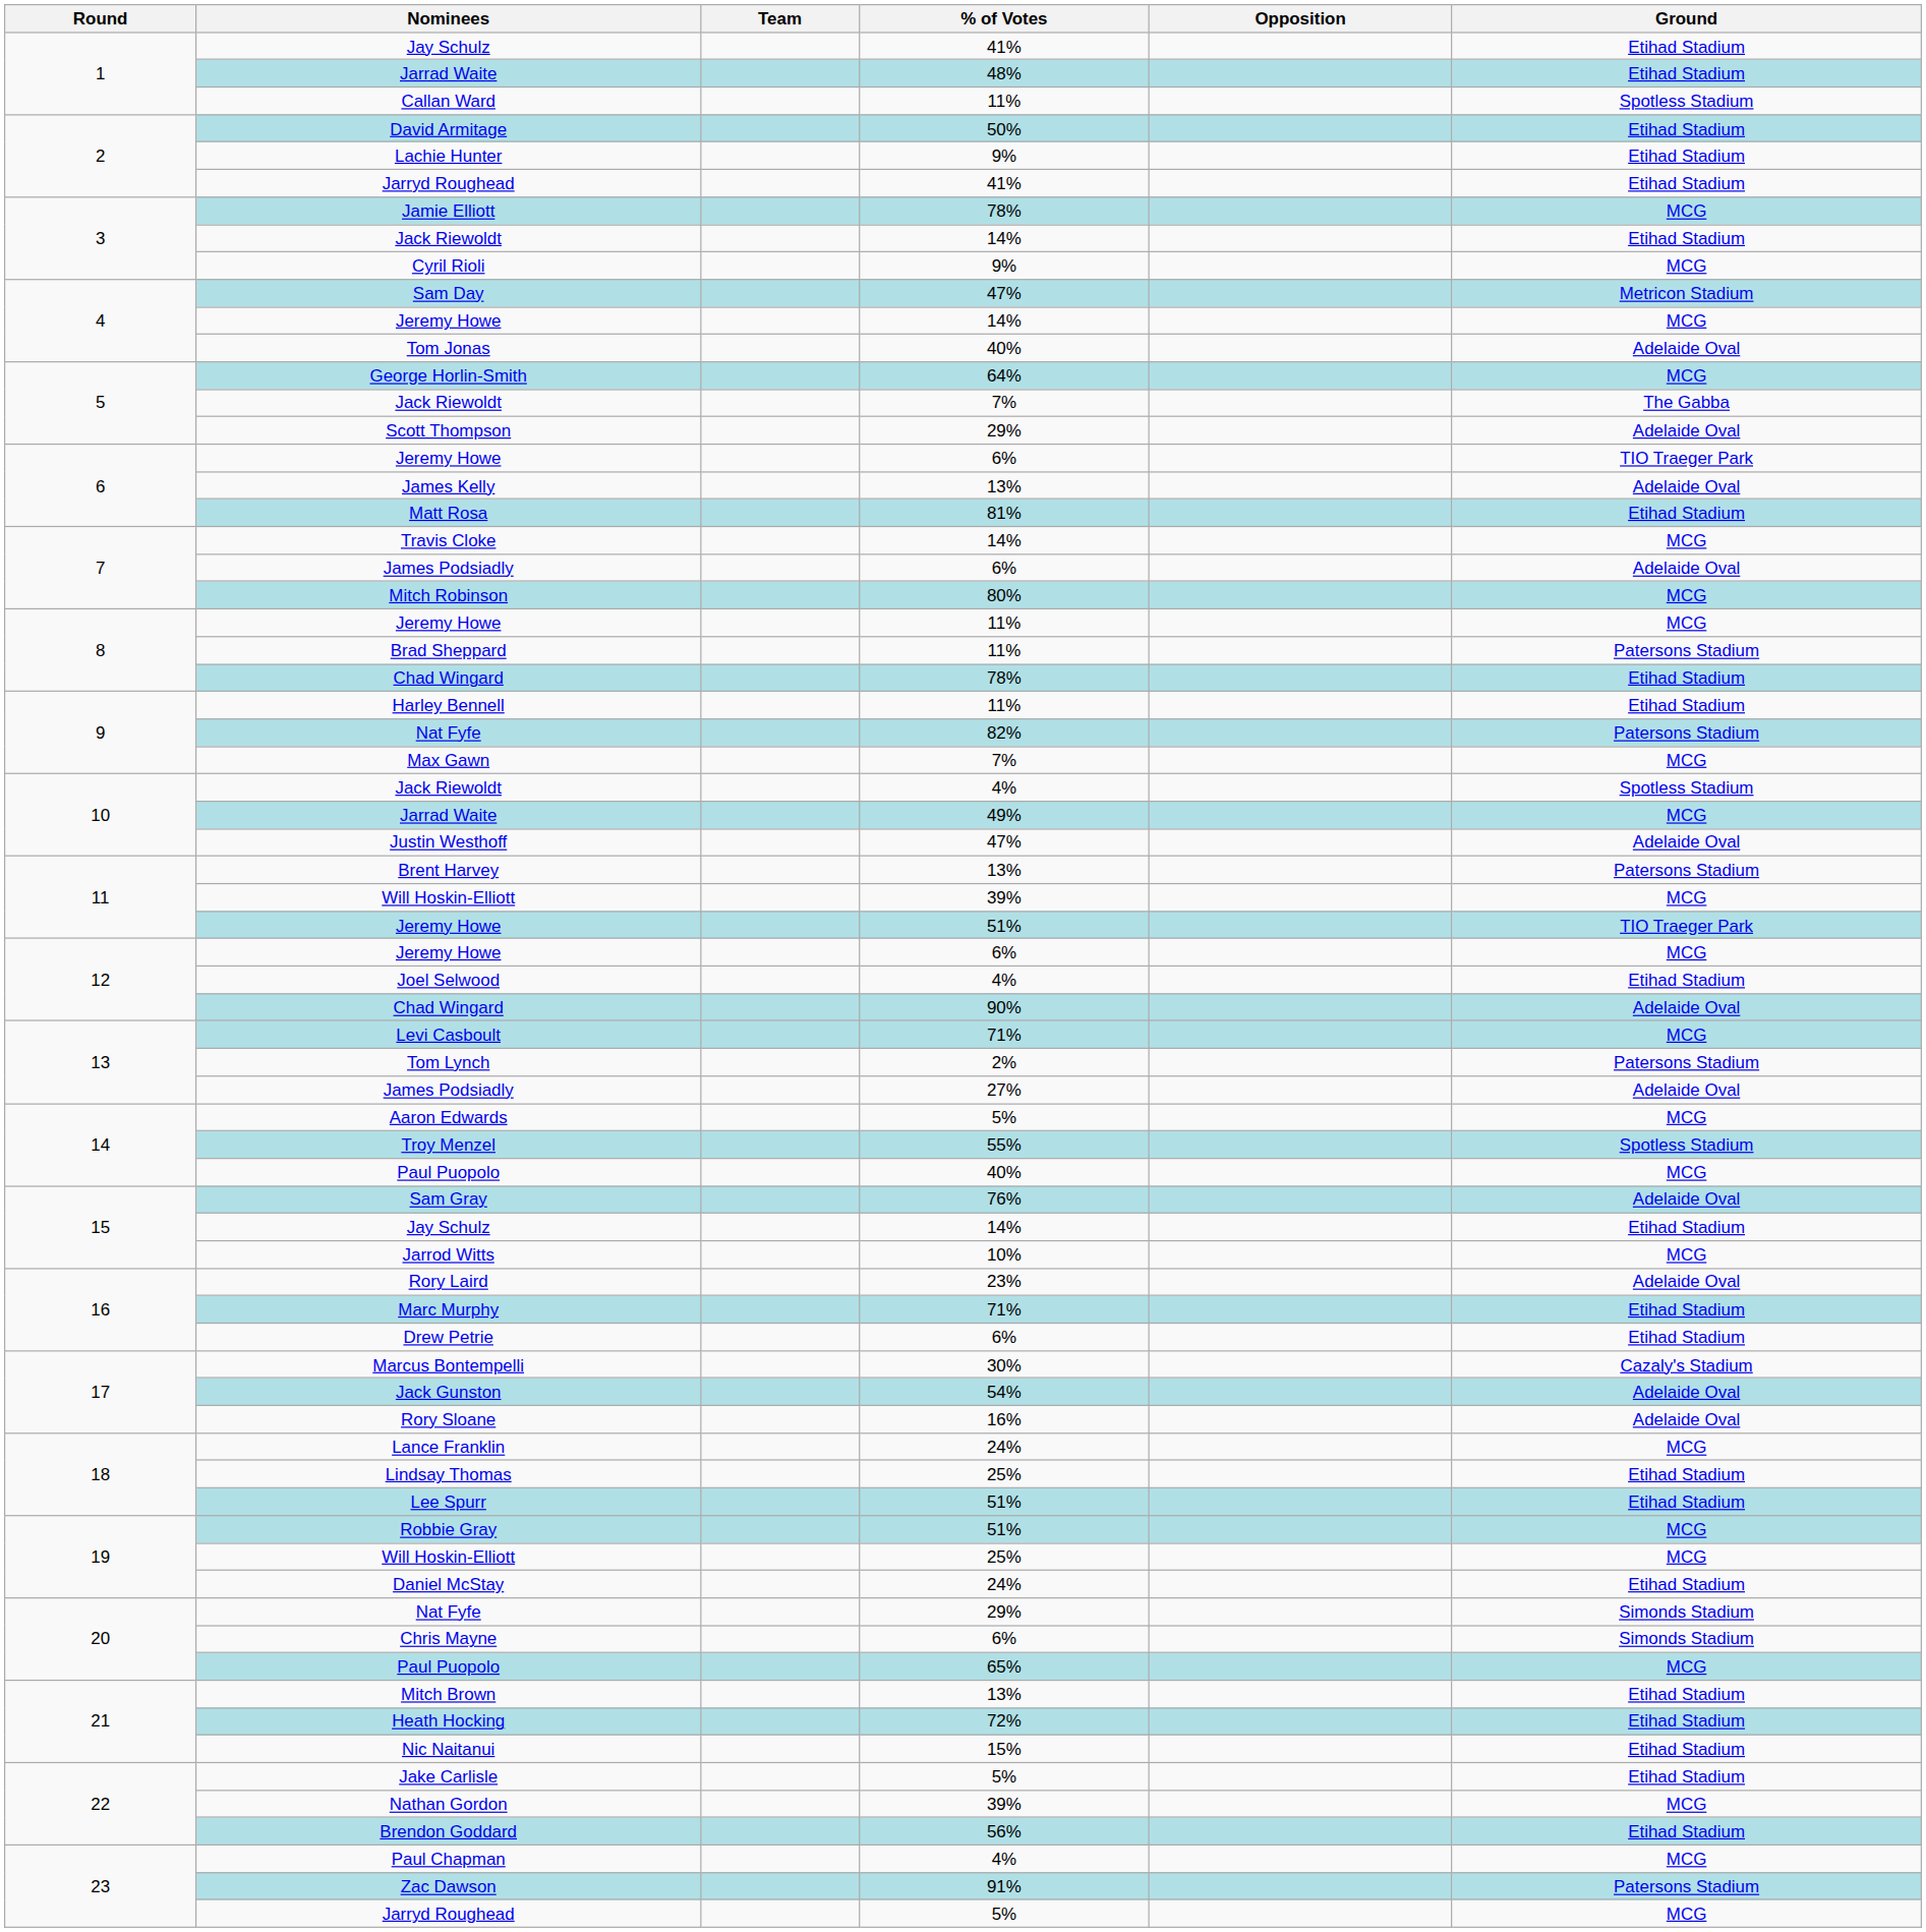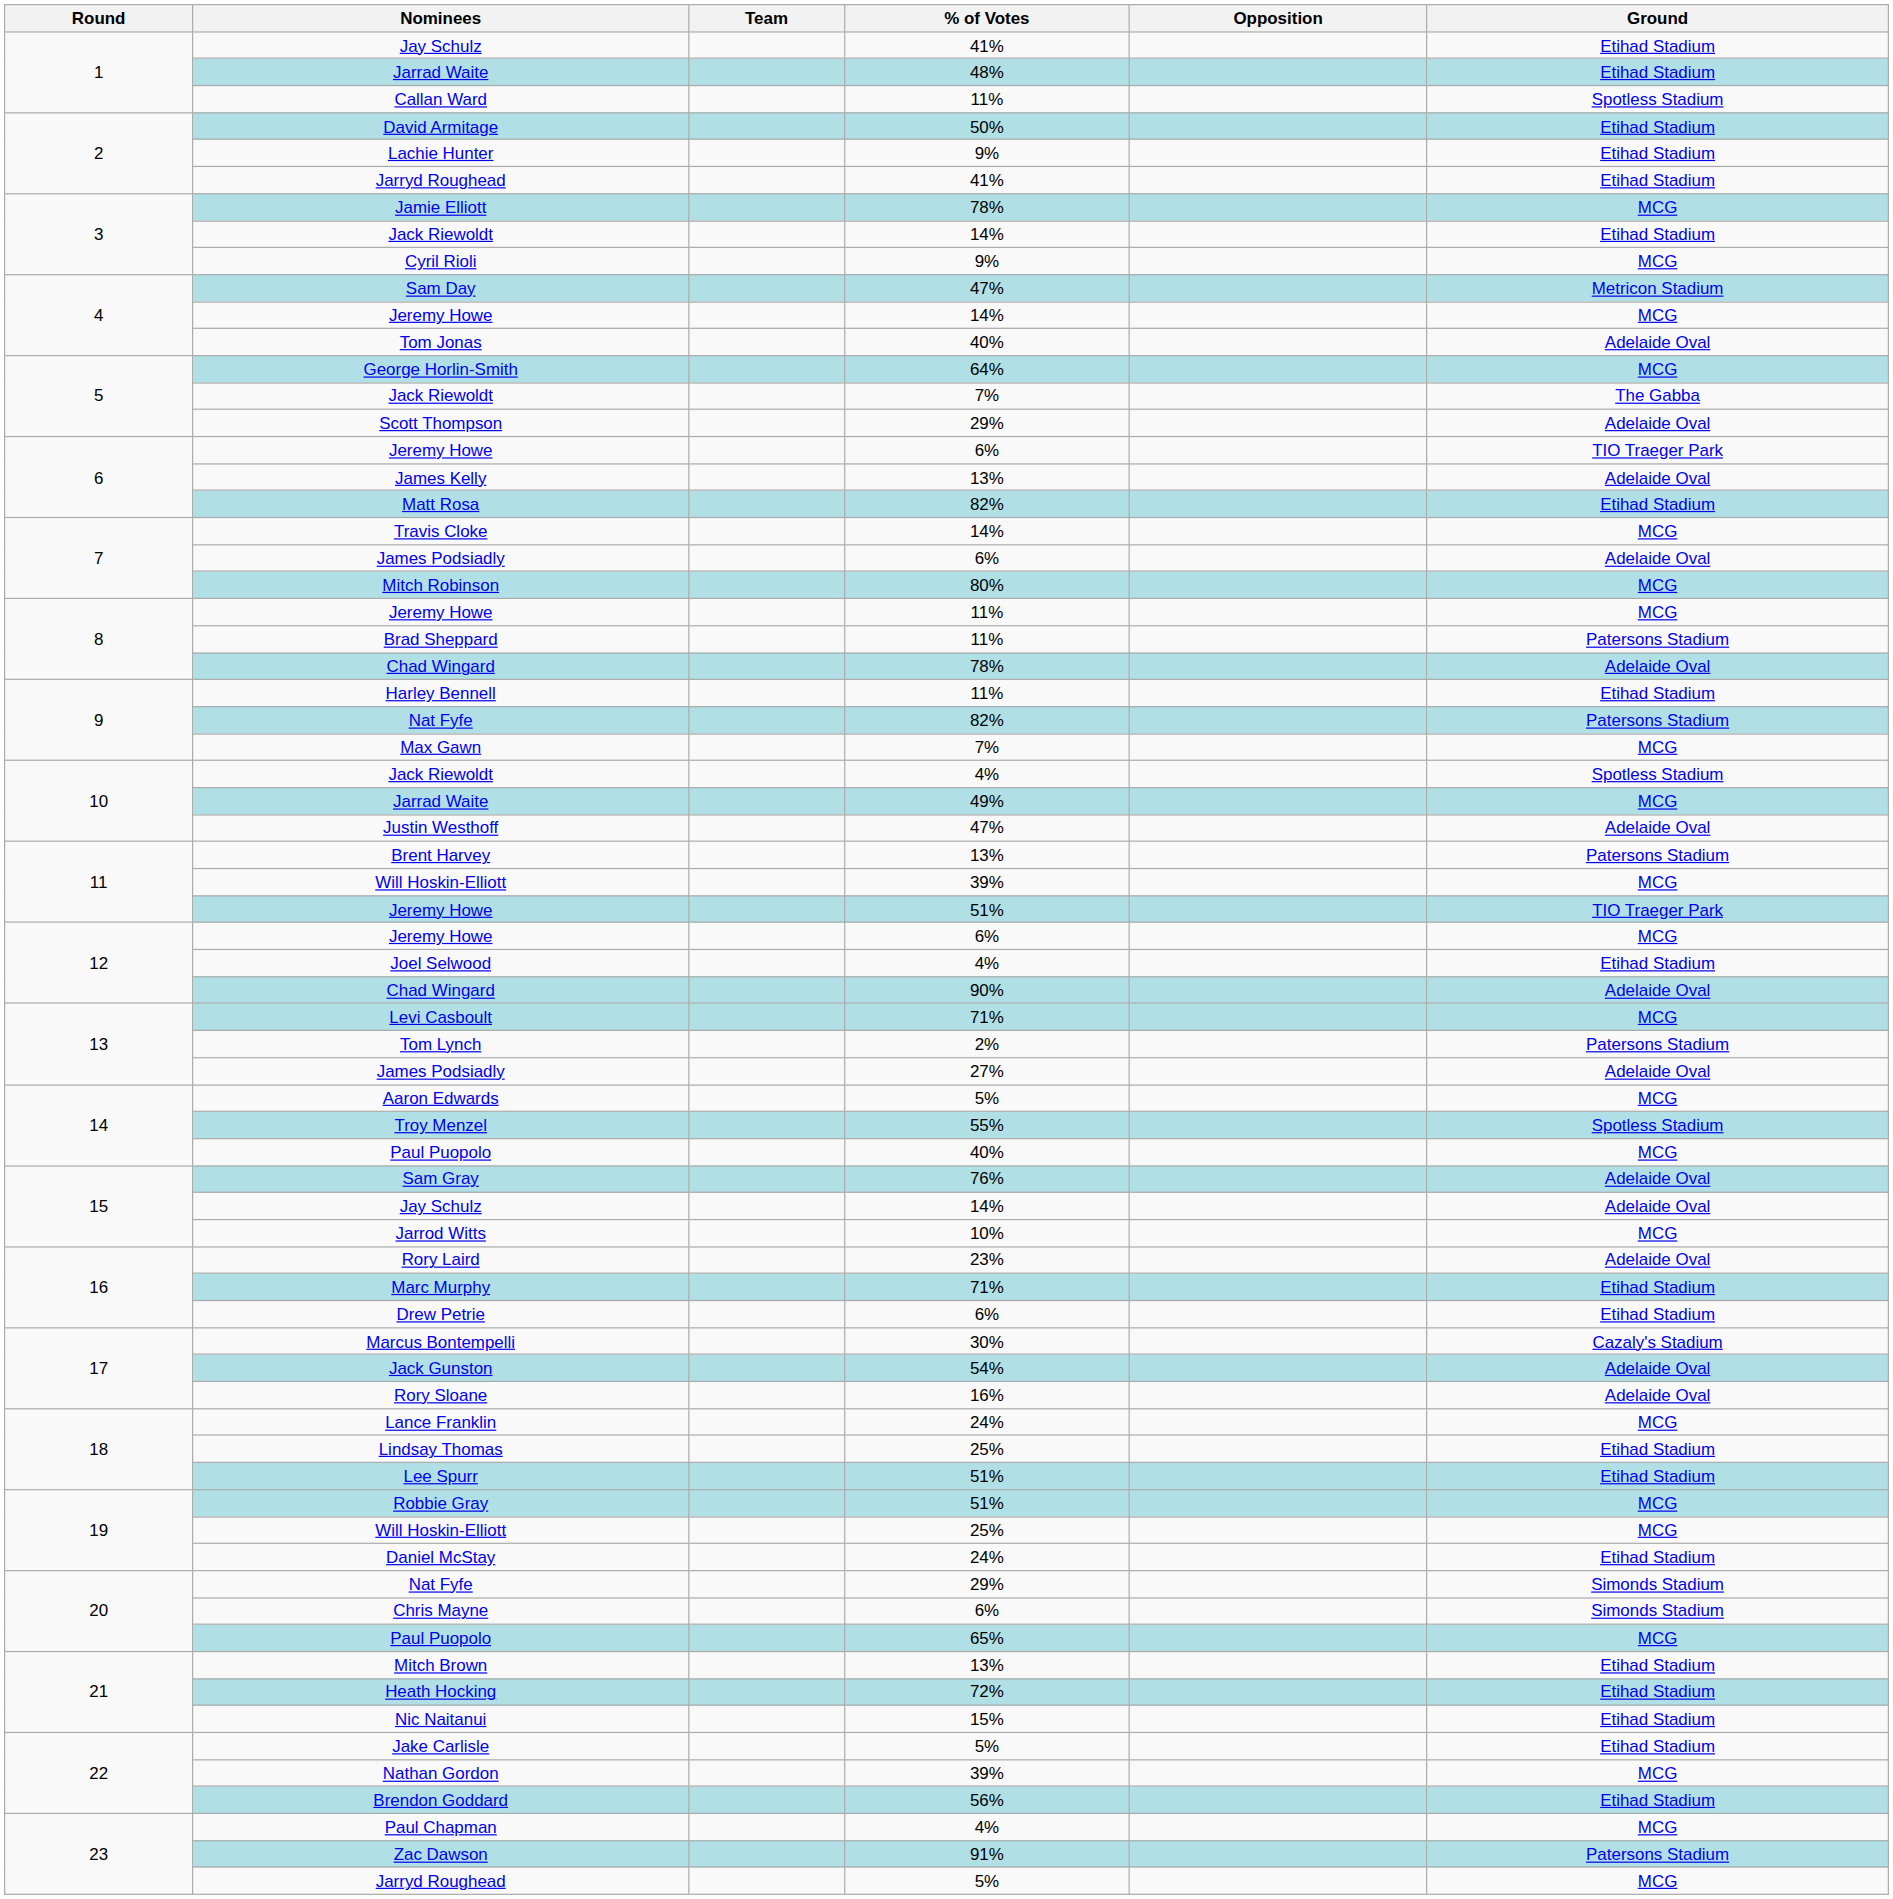Matt Rosa | % of Votes: 81% -> 82%
8 / Chad Wingard | Ground: Etihad Stadium -> Adelaide Oval
15 / Jay Schulz | Ground: Etihad Stadium -> Adelaide Oval
